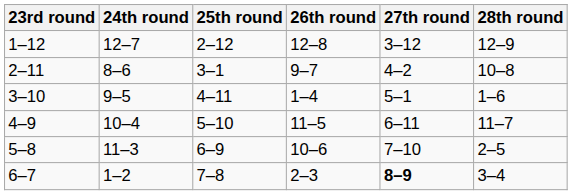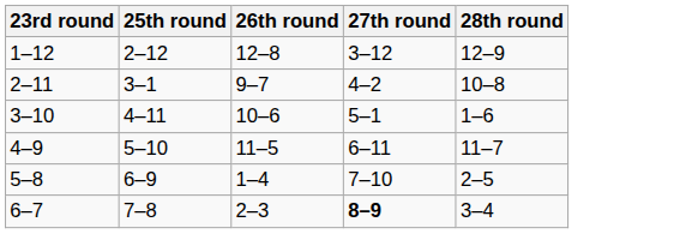- column: 24th round | 12–7 | 8–6 | 9–5 | 10–4 | 11–3 | 1–2
3–10 | 26th round: 1–4 -> 10–6
5–8 | 26th round: 10–6 -> 1–4
